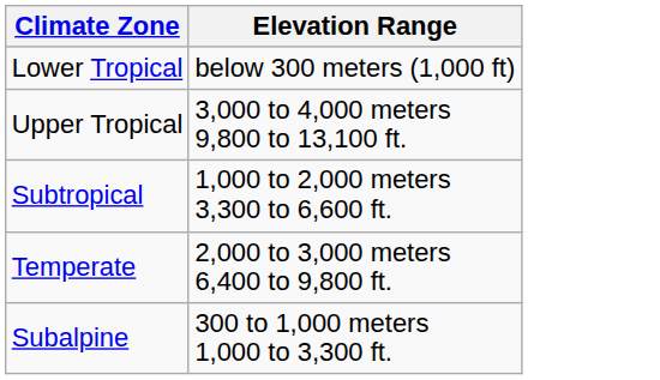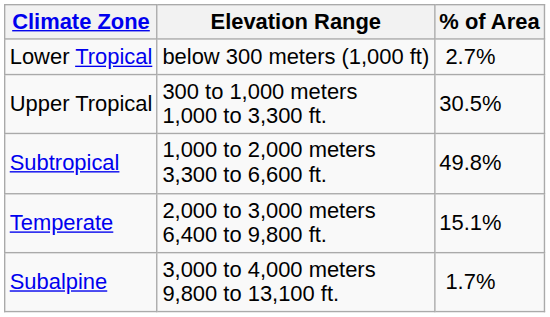+ column: % of Area | 2.7% | 30.5% | 49.8% | 15.1% | 1.7%
Upper Tropical | Elevation Range: 3,000 to 4,000 meters 9,800 to 13,100 ft. -> 300 to 1,000 meters 1,000 to 3,300 ft.
Subalpine | Elevation Range: 300 to 1,000 meters 1,000 to 3,300 ft. -> 3,000 to 4,000 meters 9,800 to 13,100 ft.
